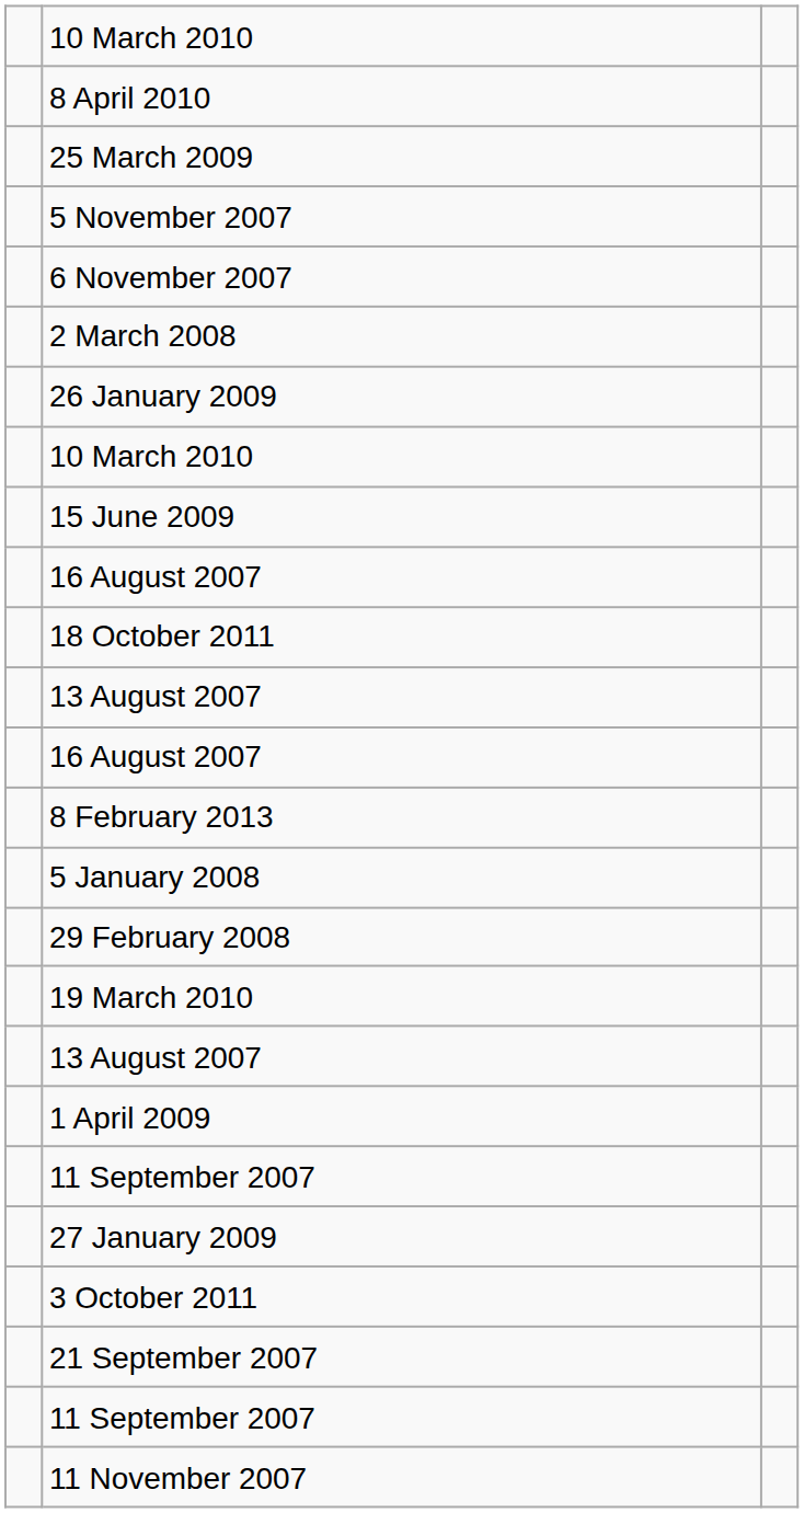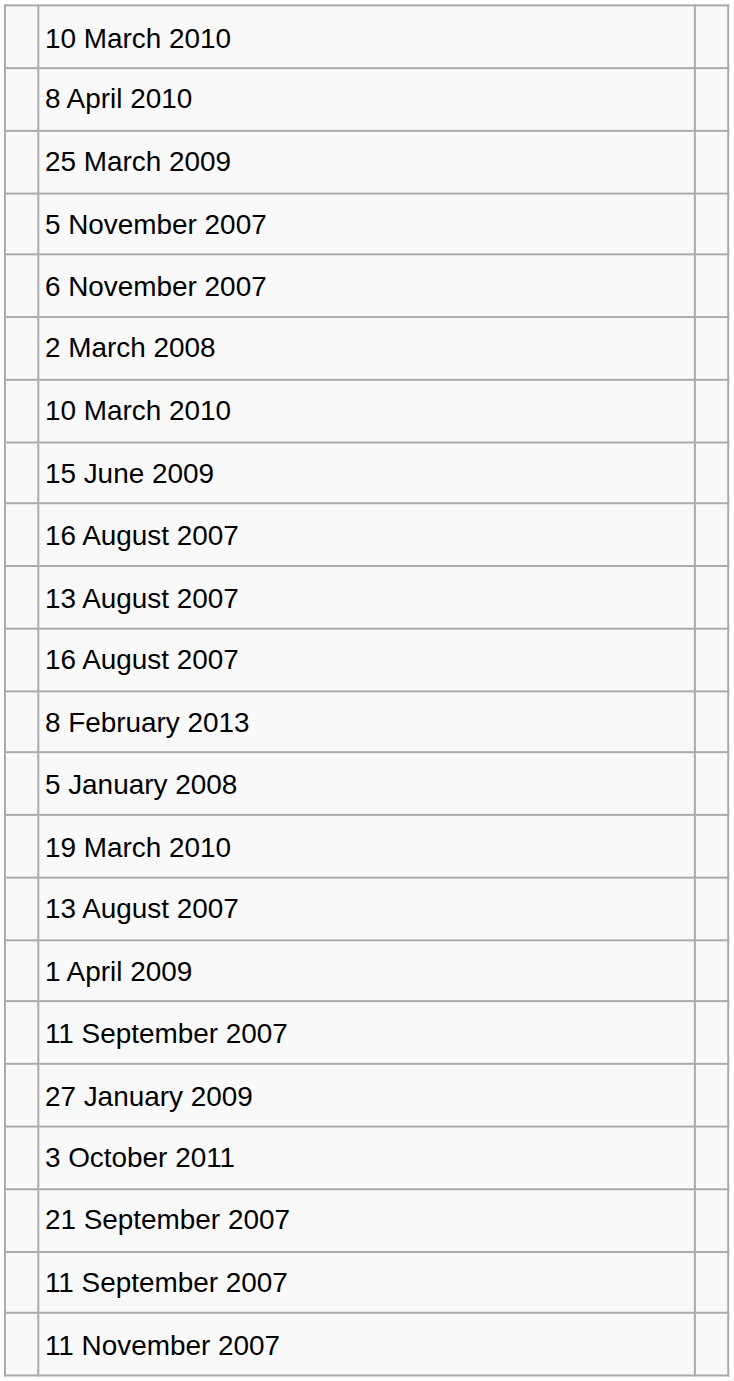- row: 26 January 2009
- row: 18 October 2011
- row: 29 February 2008
